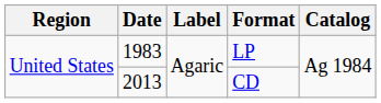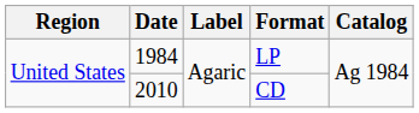LP | Date: 1983 -> 1984
CD | Date: 2013 -> 2010
